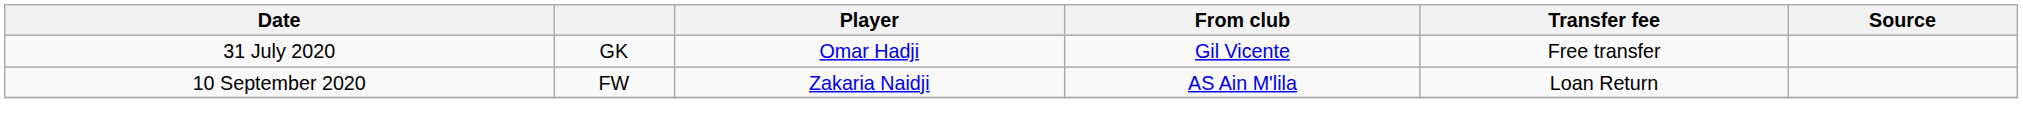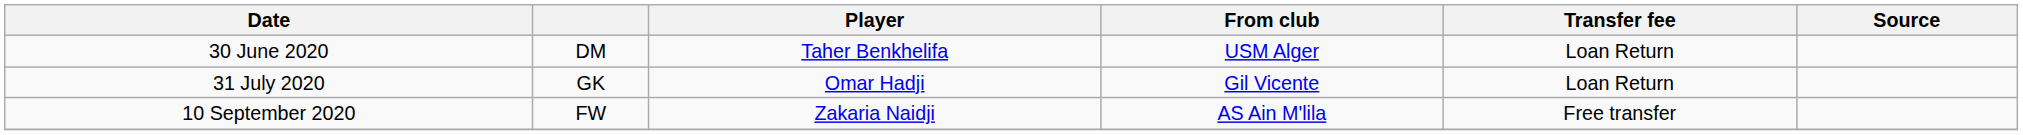+ row: 30 June 2020 | DM | Taher Benkhelifa | USM Alger | Loan Return
31 July 2020 | Transfer fee: Free transfer -> Loan Return
10 September 2020 | Transfer fee: Loan Return -> Free transfer
